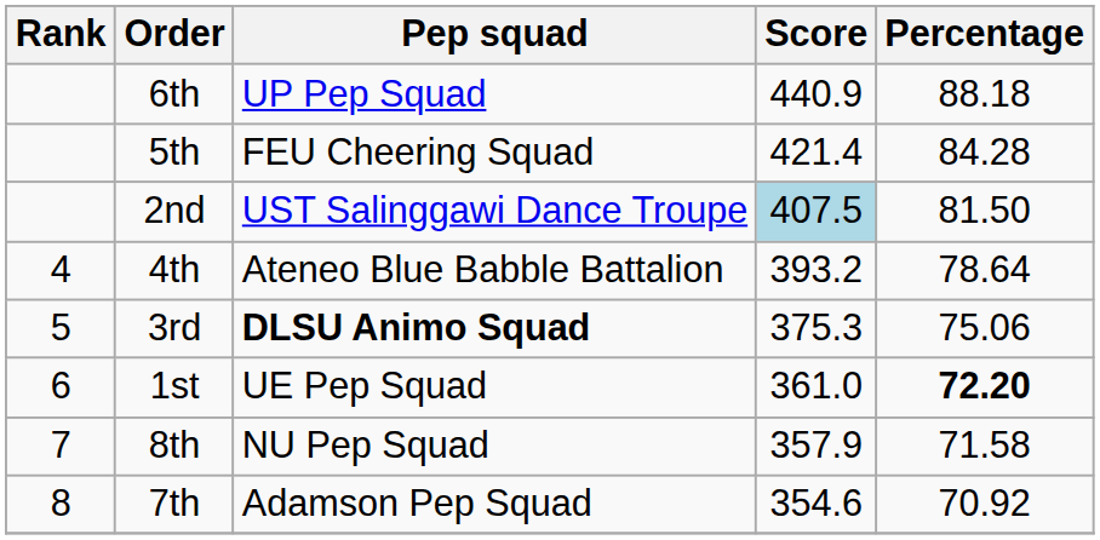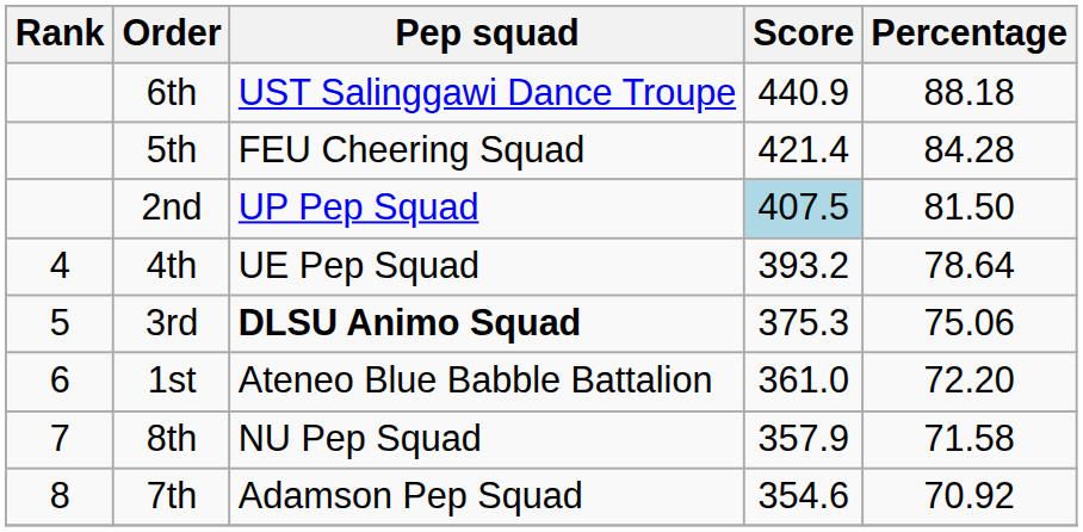6th | Pep squad: UP Pep Squad -> UST Salinggawi Dance Troupe
2nd | Pep squad: UST Salinggawi Dance Troupe -> UP Pep Squad
4th | Pep squad: Ateneo Blue Babble Battalion -> UE Pep Squad
1st | Pep squad: UE Pep Squad -> Ateneo Blue Babble Battalion
1st | Percentage: bold -> normal
